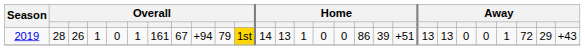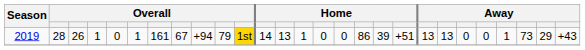2019 | column 25: 72 -> 73
